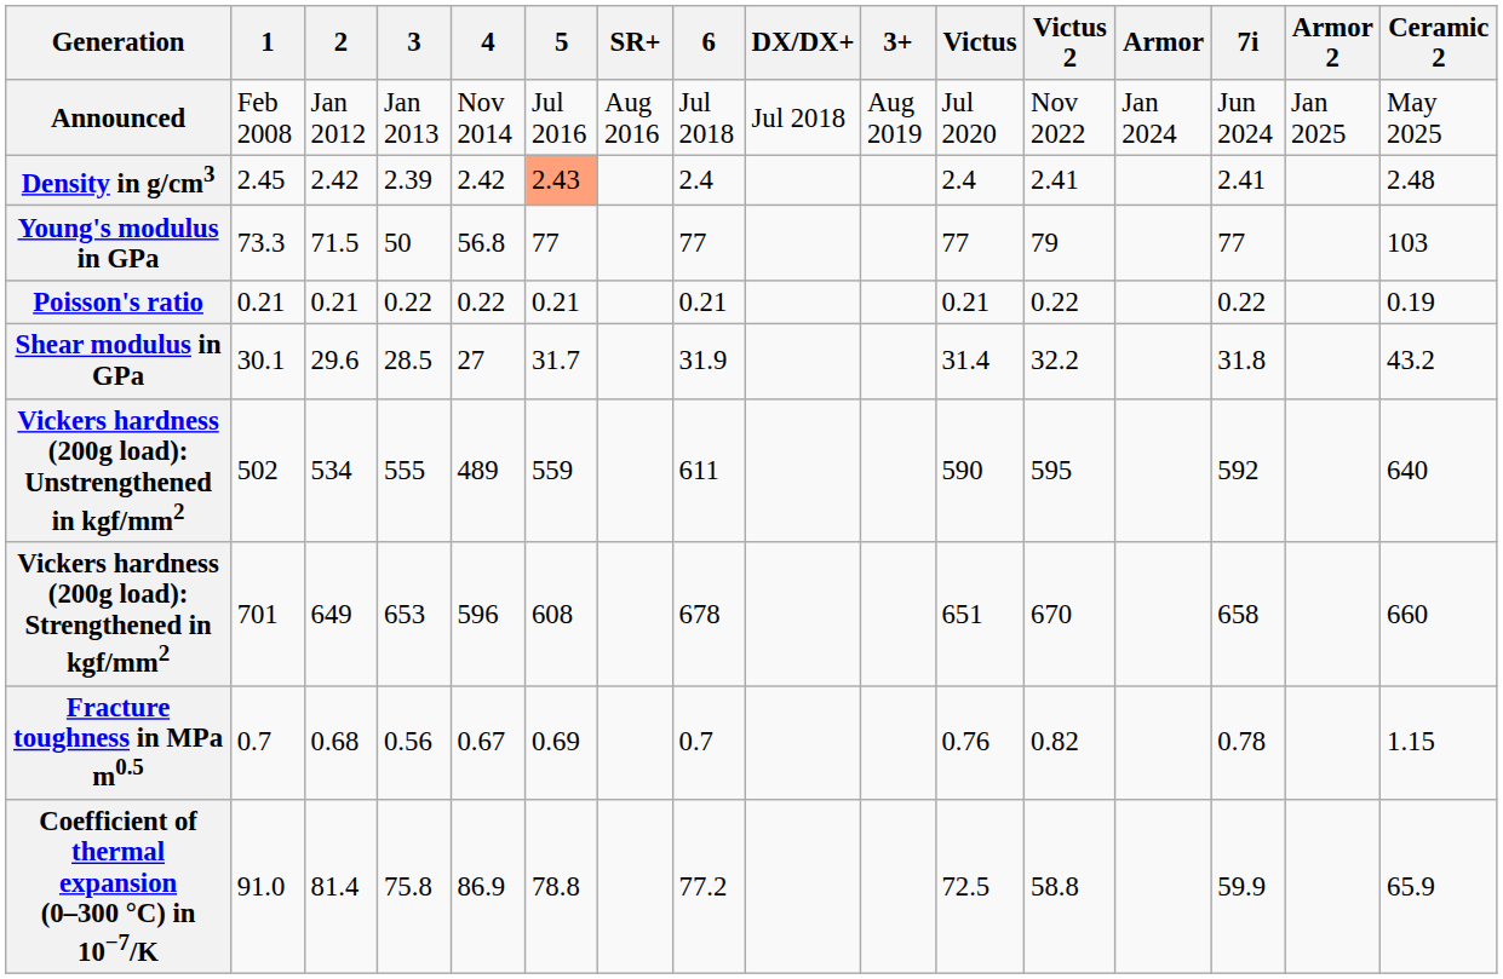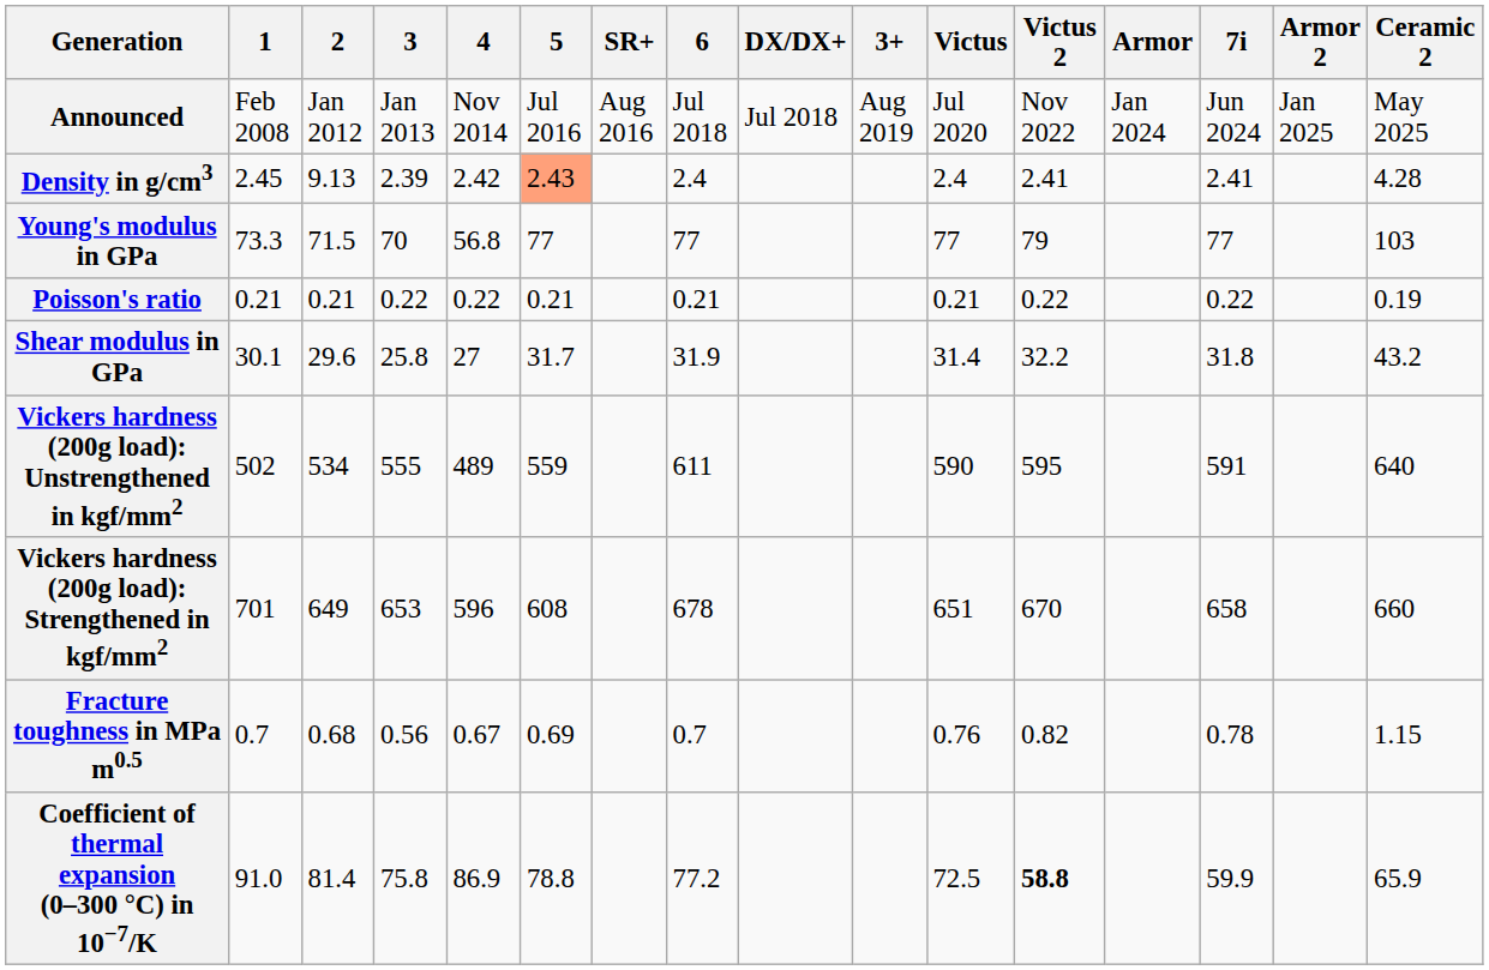Density in g/cm3 | 2: 2.42 -> 9.13
Density in g/cm3 | Ceramic 2: 2.48 -> 4.28
Young's modulus in GPa | 3: 50 -> 70
Shear modulus in GPa | 3: 28.5 -> 25.8
Vickers hardness (200g load): Unstrengthened in kgf/mm2 | 7i: 592 -> 591
Coefficient of thermal expansion (0–300 °C) in 10−7/K | Victus 2: normal -> bold
